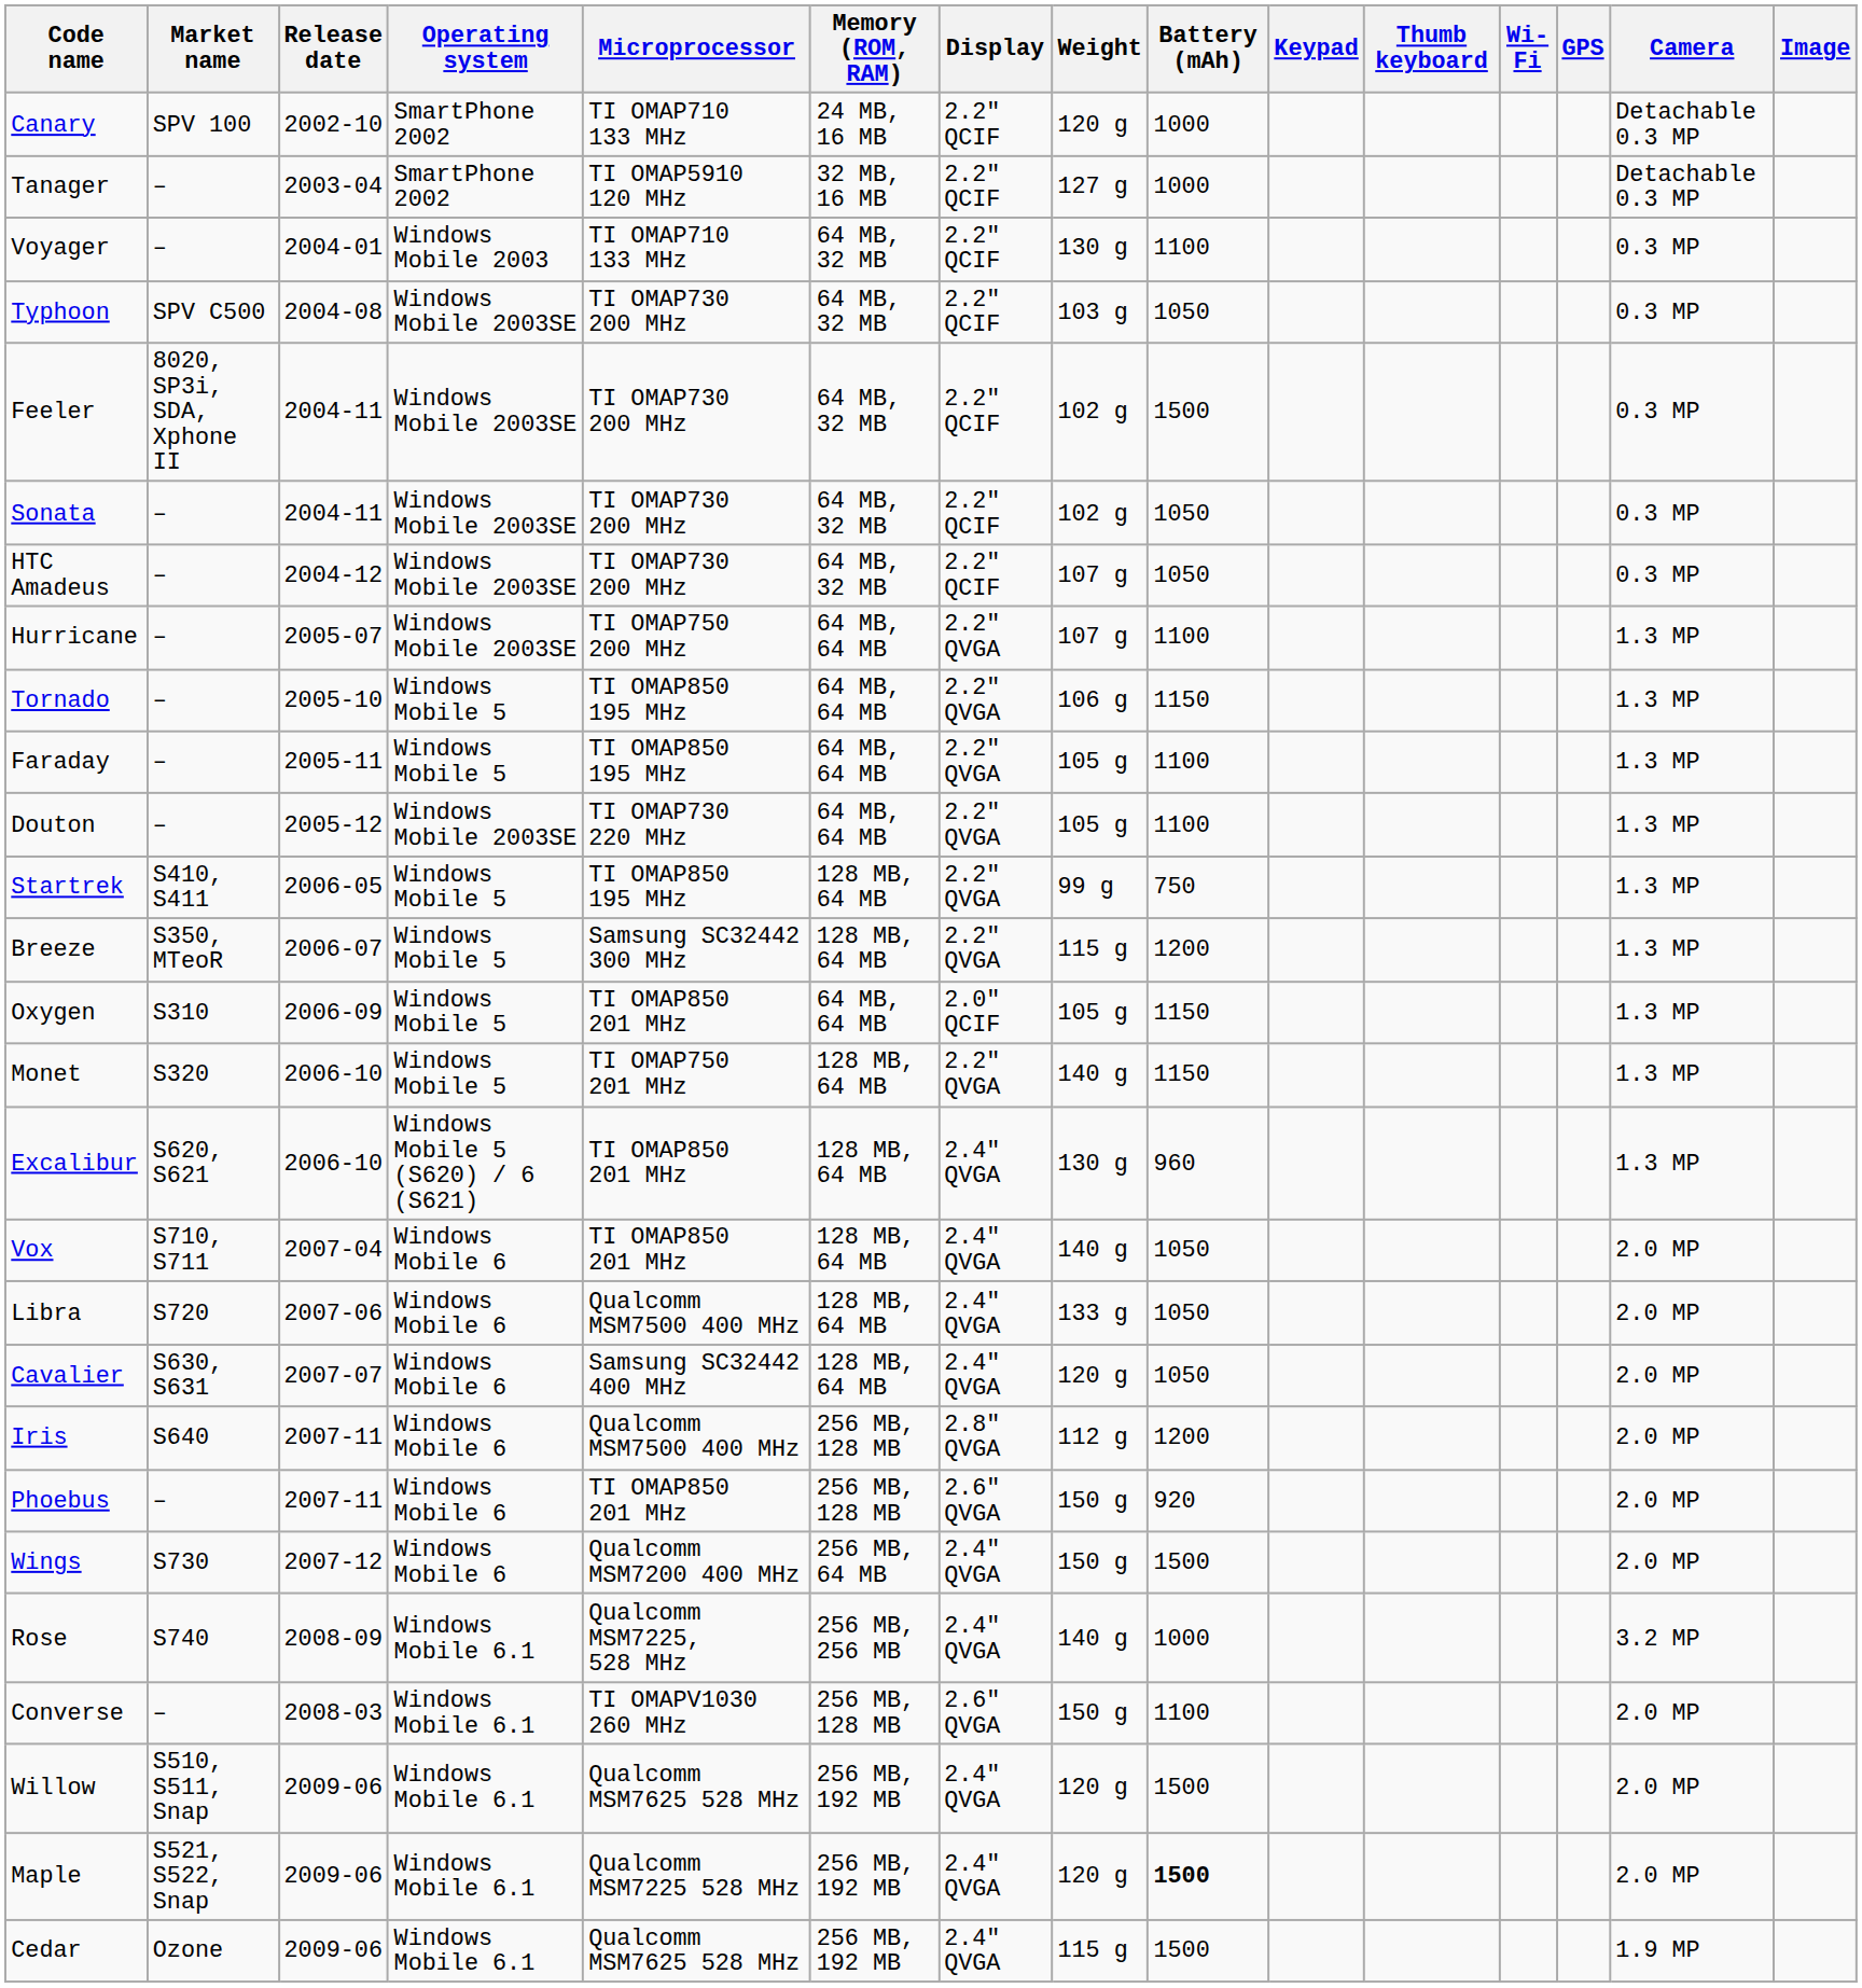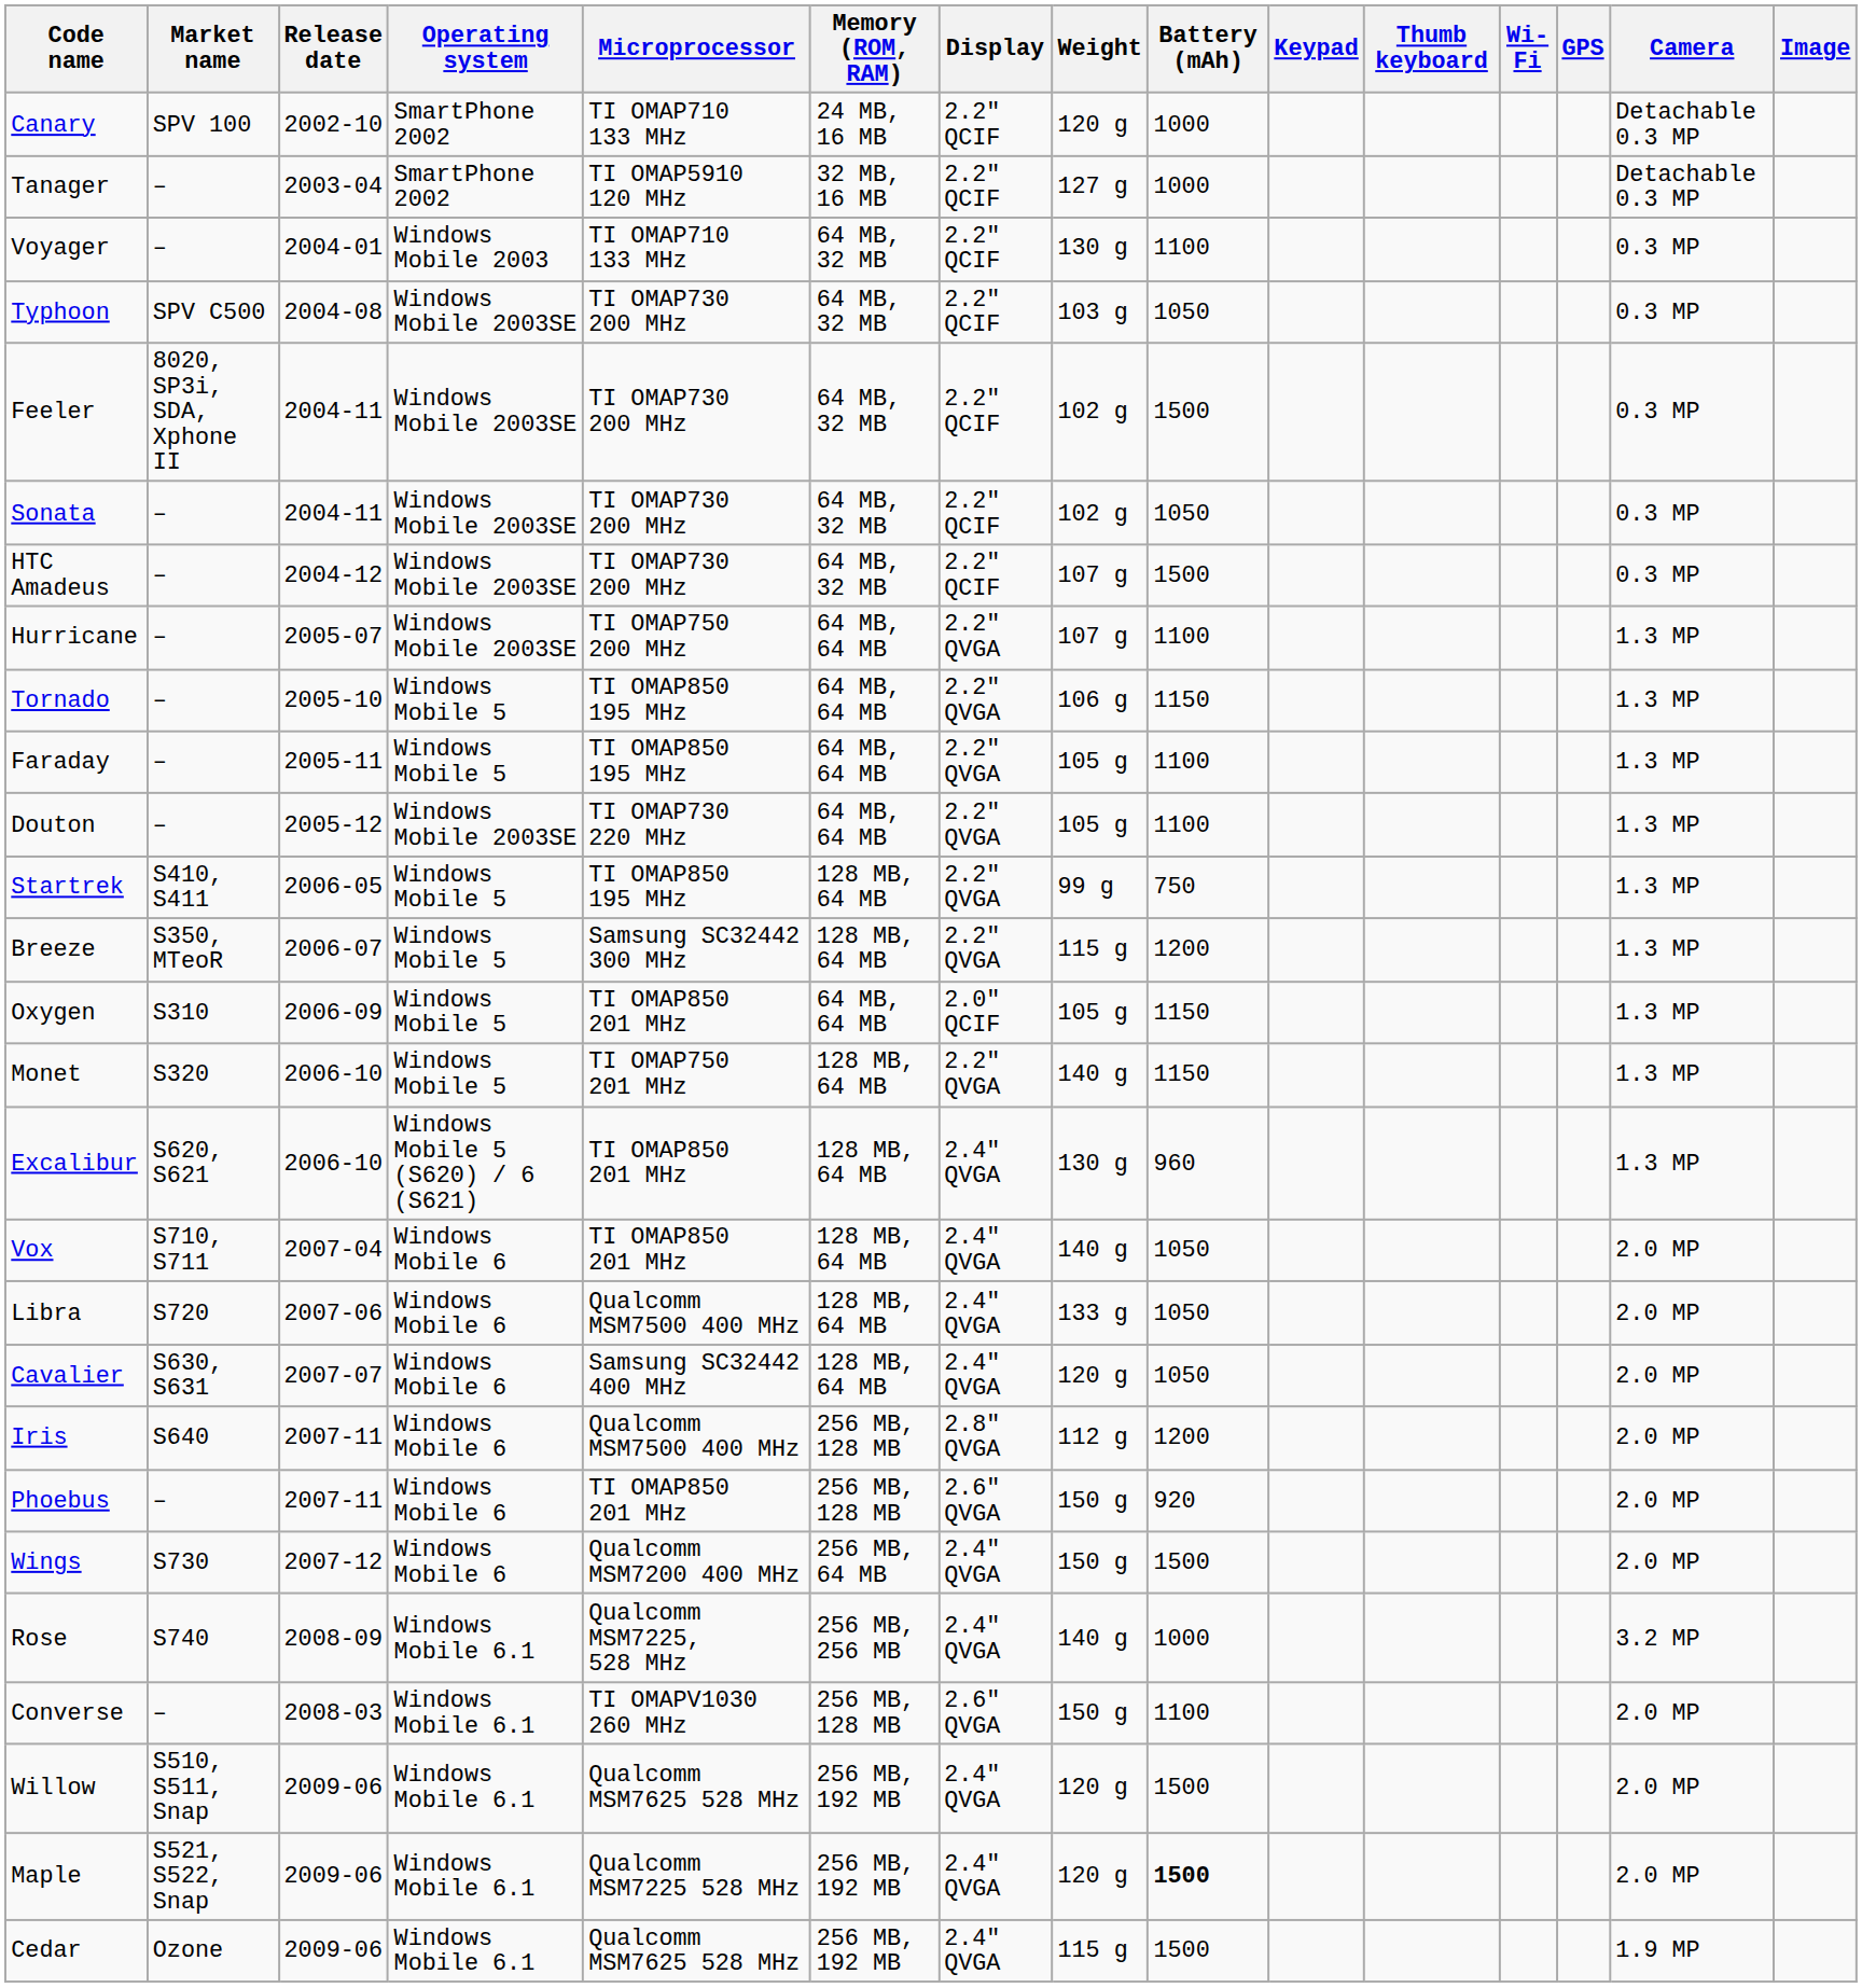HTC Amadeus | Battery (mAh): 1050 -> 1500
